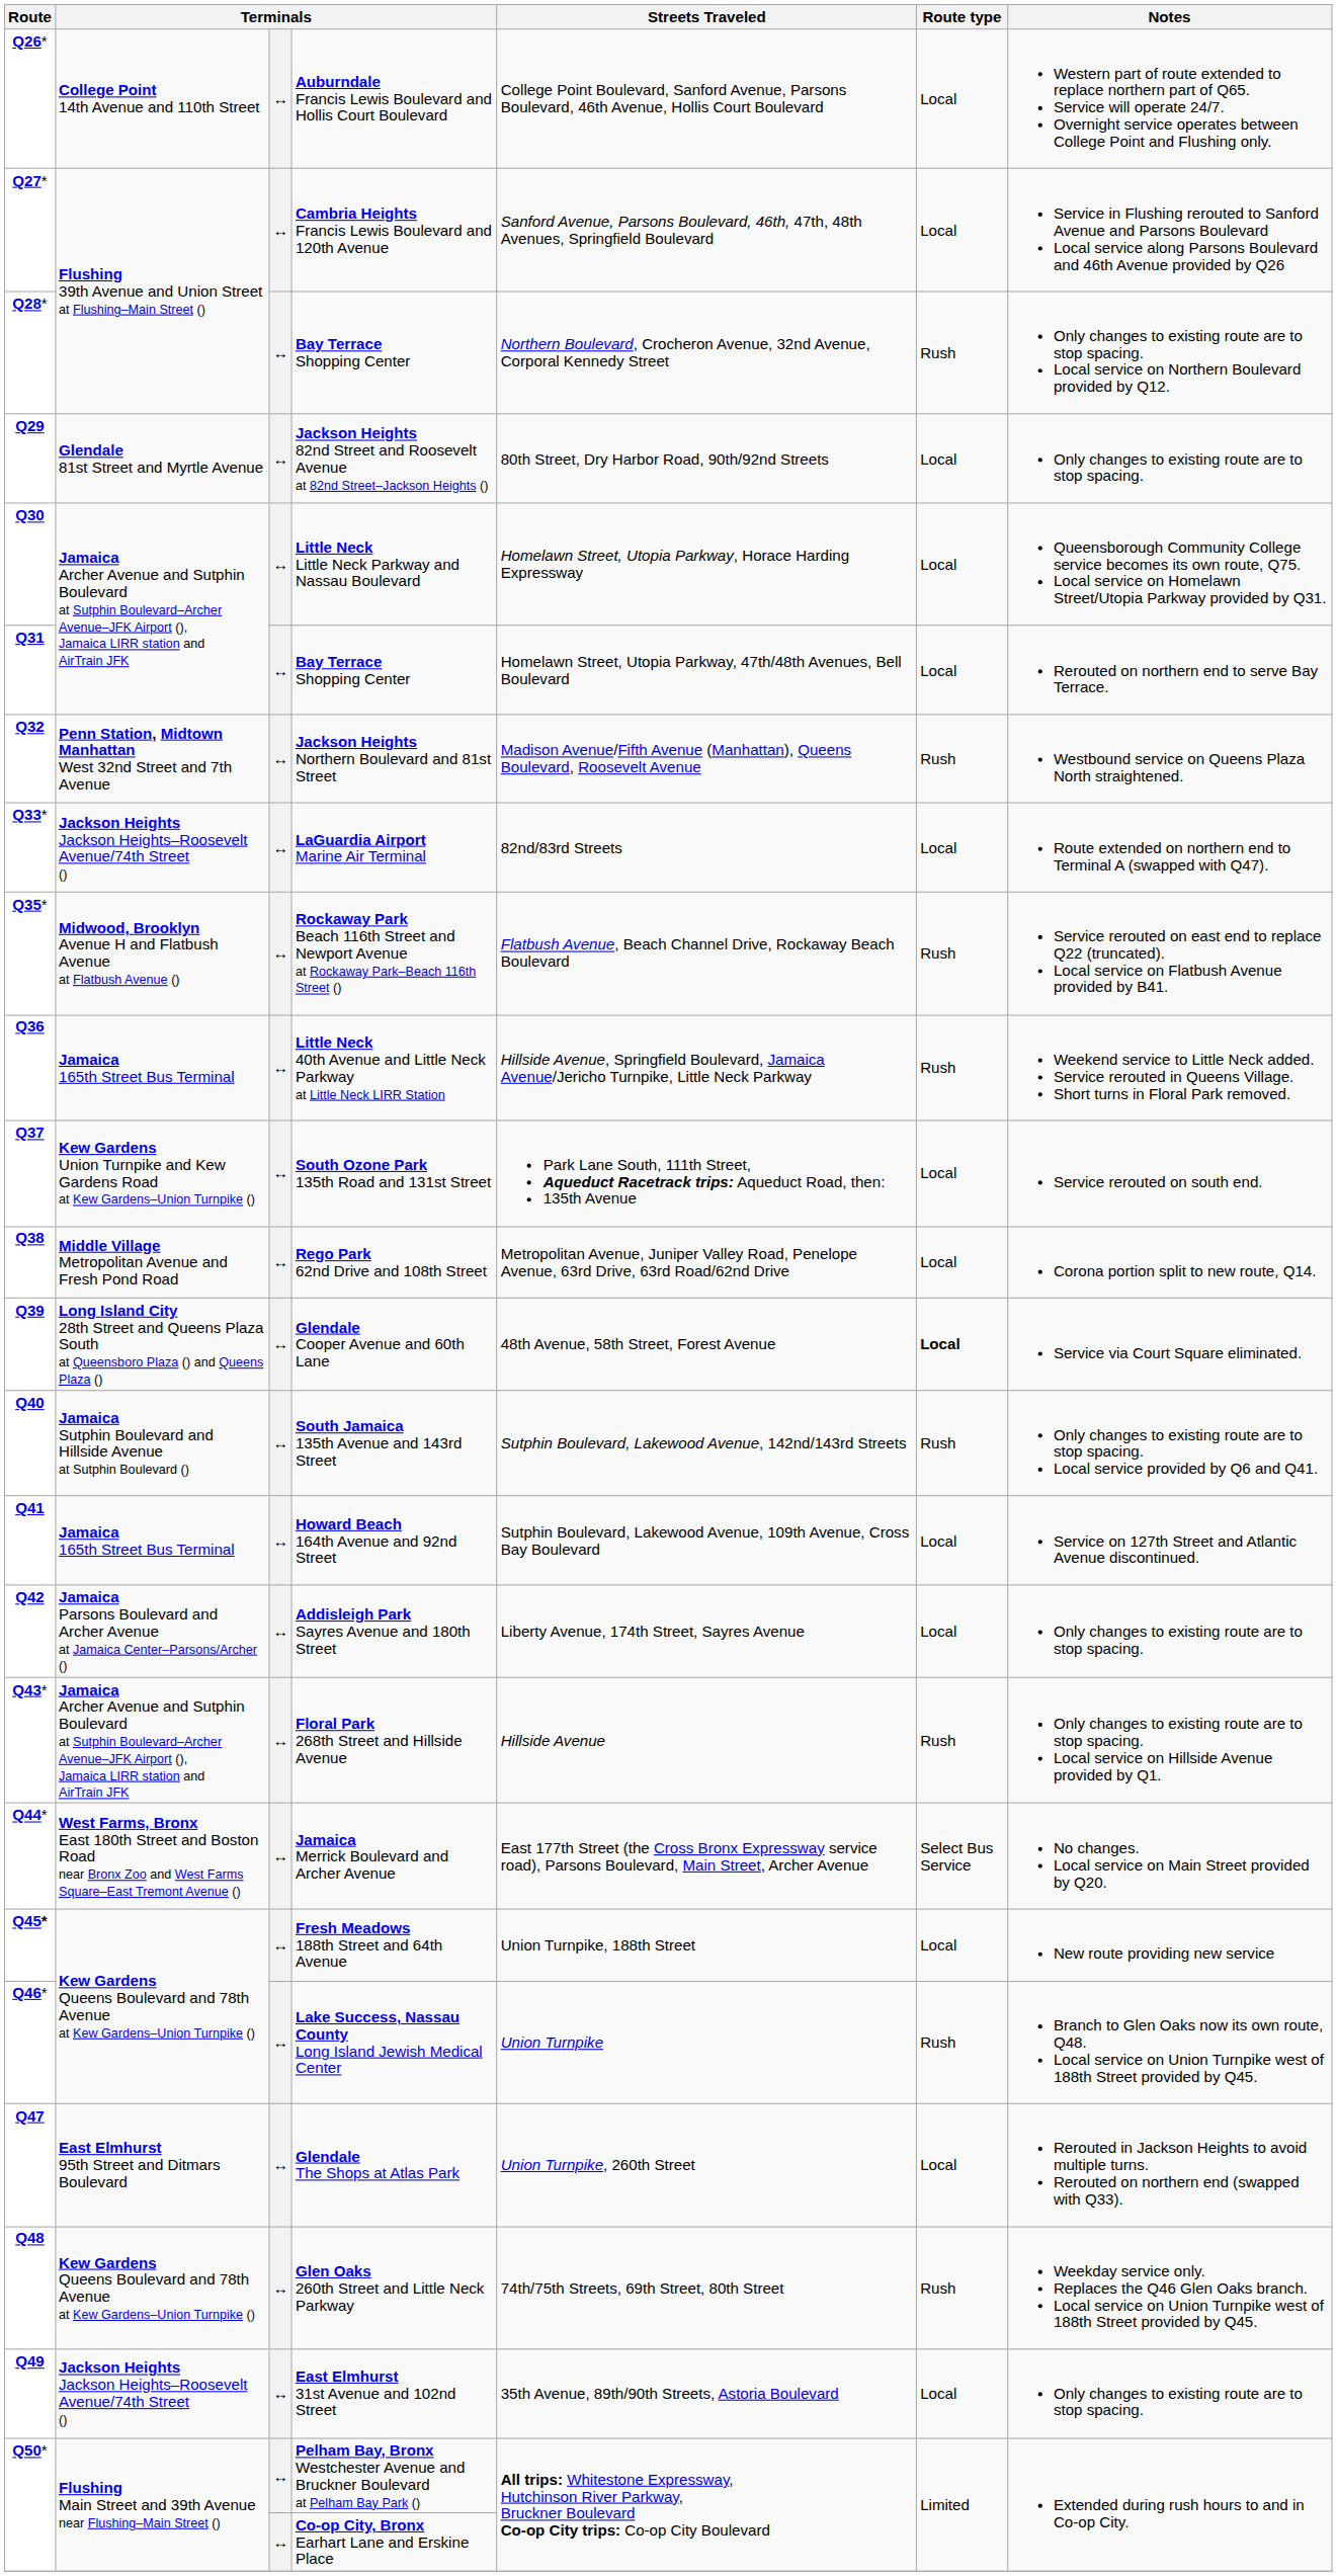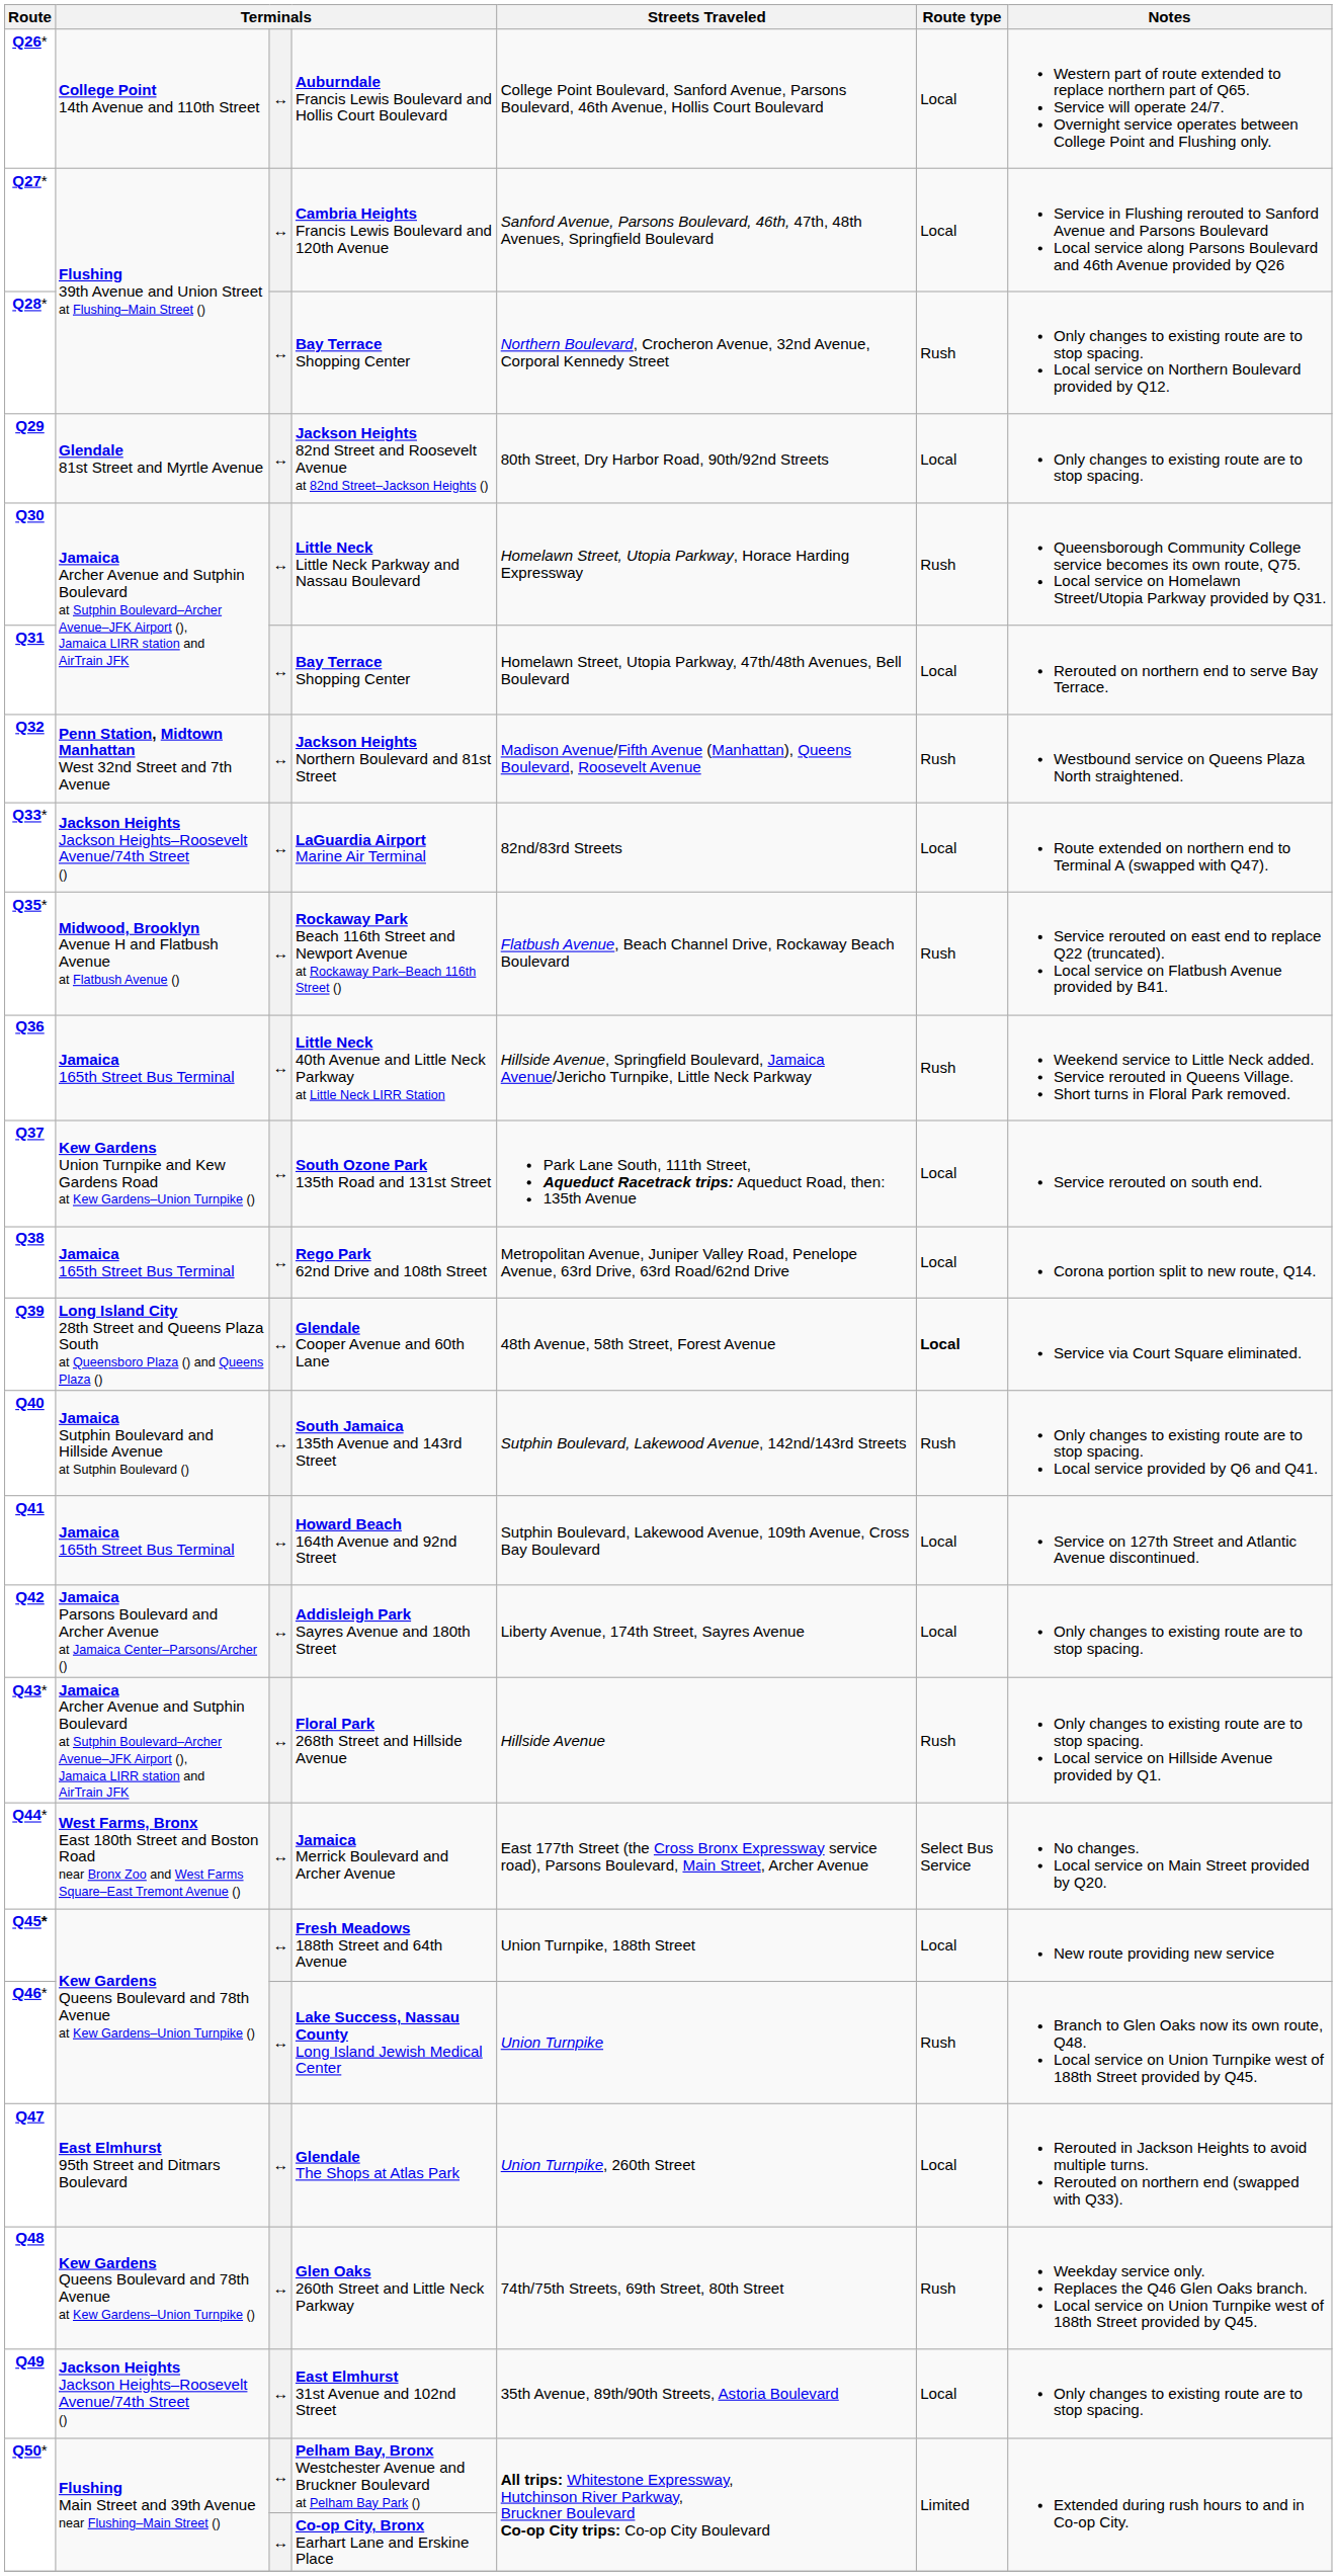Little Neck Little Neck Parkway and Nassau Boulevard | Route type: Local -> Rush
Rego Park 62nd Drive and 108th Street | column 2: Middle Village Metropolitan Avenue and Fresh Pond Road -> Jamaica 165th Street Bus Terminal
